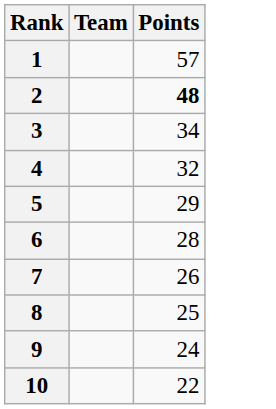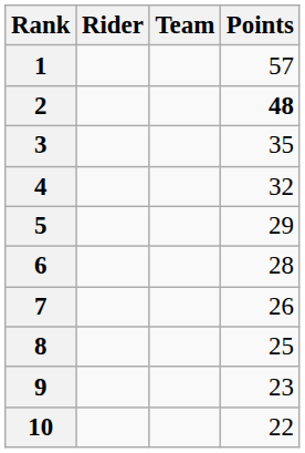+ column: Rider
3 | Points: 34 -> 35
9 | Points: 24 -> 23
